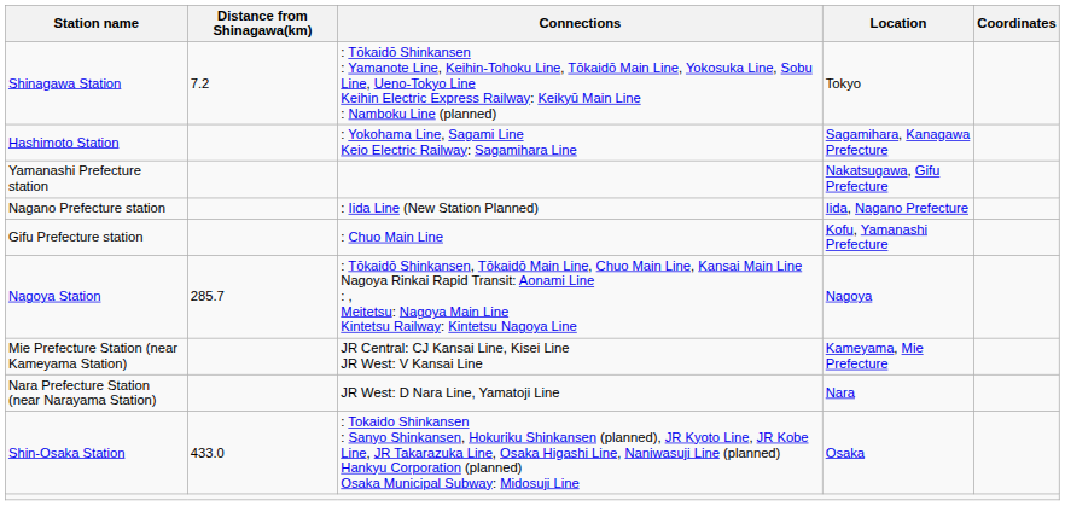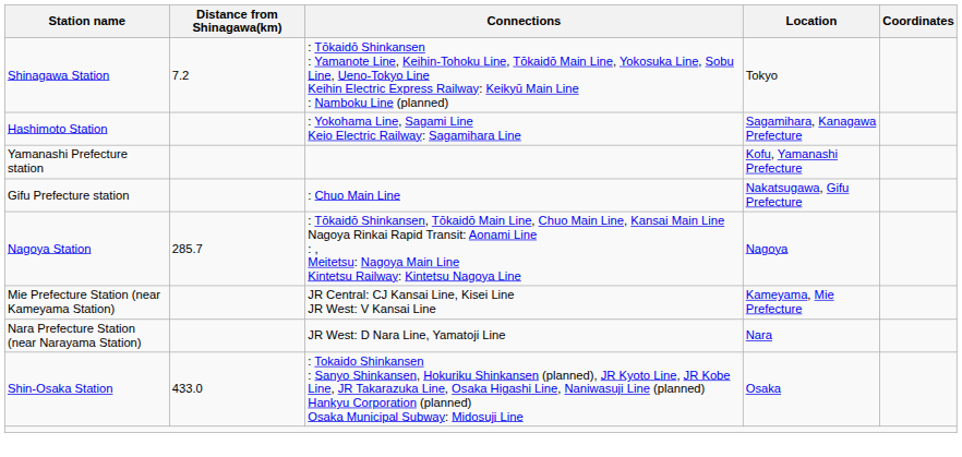Yamanashi Prefecture station | Location: Nakatsugawa, Gifu Prefecture -> Kofu, Yamanashi Prefecture
- row: Nagano Prefecture station | : Iida Line (New Station Planned) | Iida, Nagano Prefecture
Gifu Prefecture station | Location: Kofu, Yamanashi Prefecture -> Nakatsugawa, Gifu Prefecture
